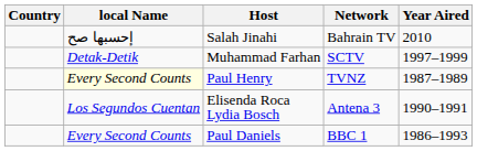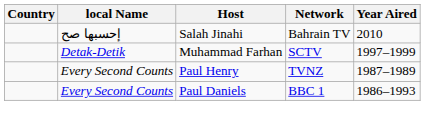Paul Henry | local Name: lightyellow background -> no background
- row: Los Segundos Cuentan | Elisenda Roca Lydia Bosch | Antena 3 | 1990–1991
